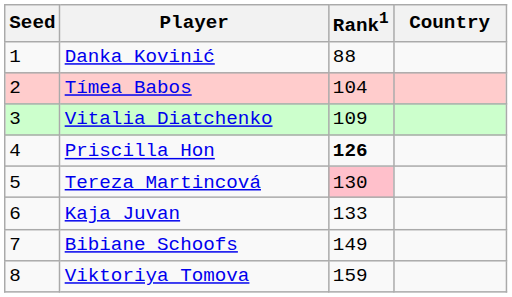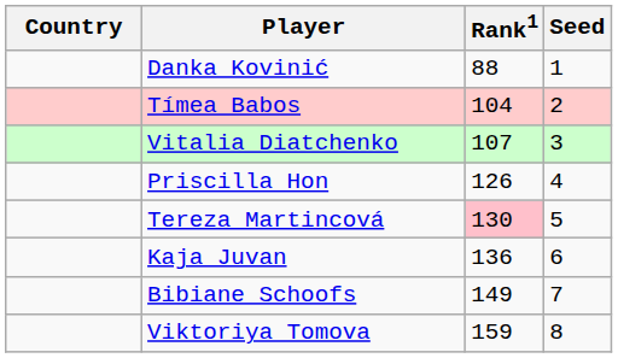columns swapped: Country <-> Seed
Vitalia Diatchenko | Rank1: 109 -> 107
Priscilla Hon | Rank1: bold -> normal
Kaja Juvan | Rank1: 133 -> 136
